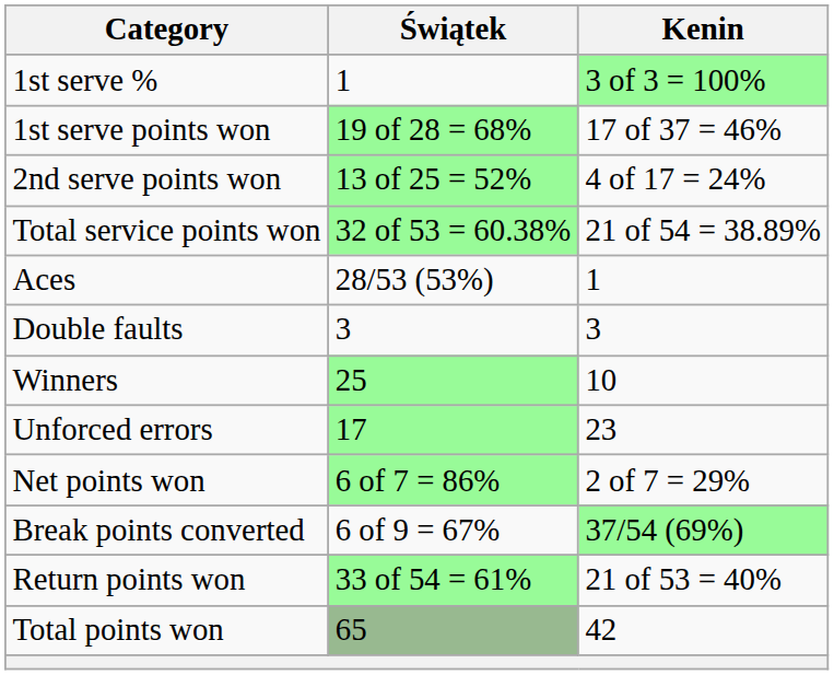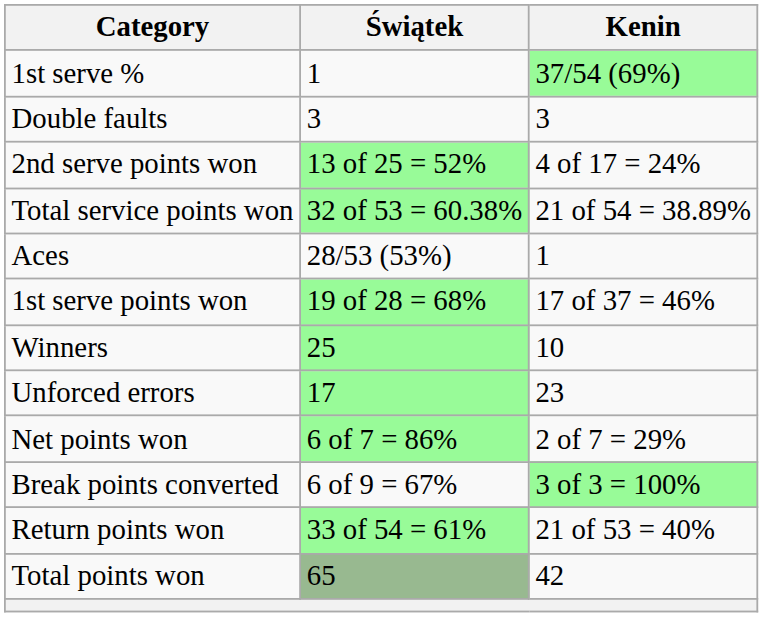1st serve % | Kenin: 3 of 3 = 100% -> 37/54 (69%)
rows swapped: 1st serve points won <-> Double faults
Break points converted | Kenin: 37/54 (69%) -> 3 of 3 = 100%
